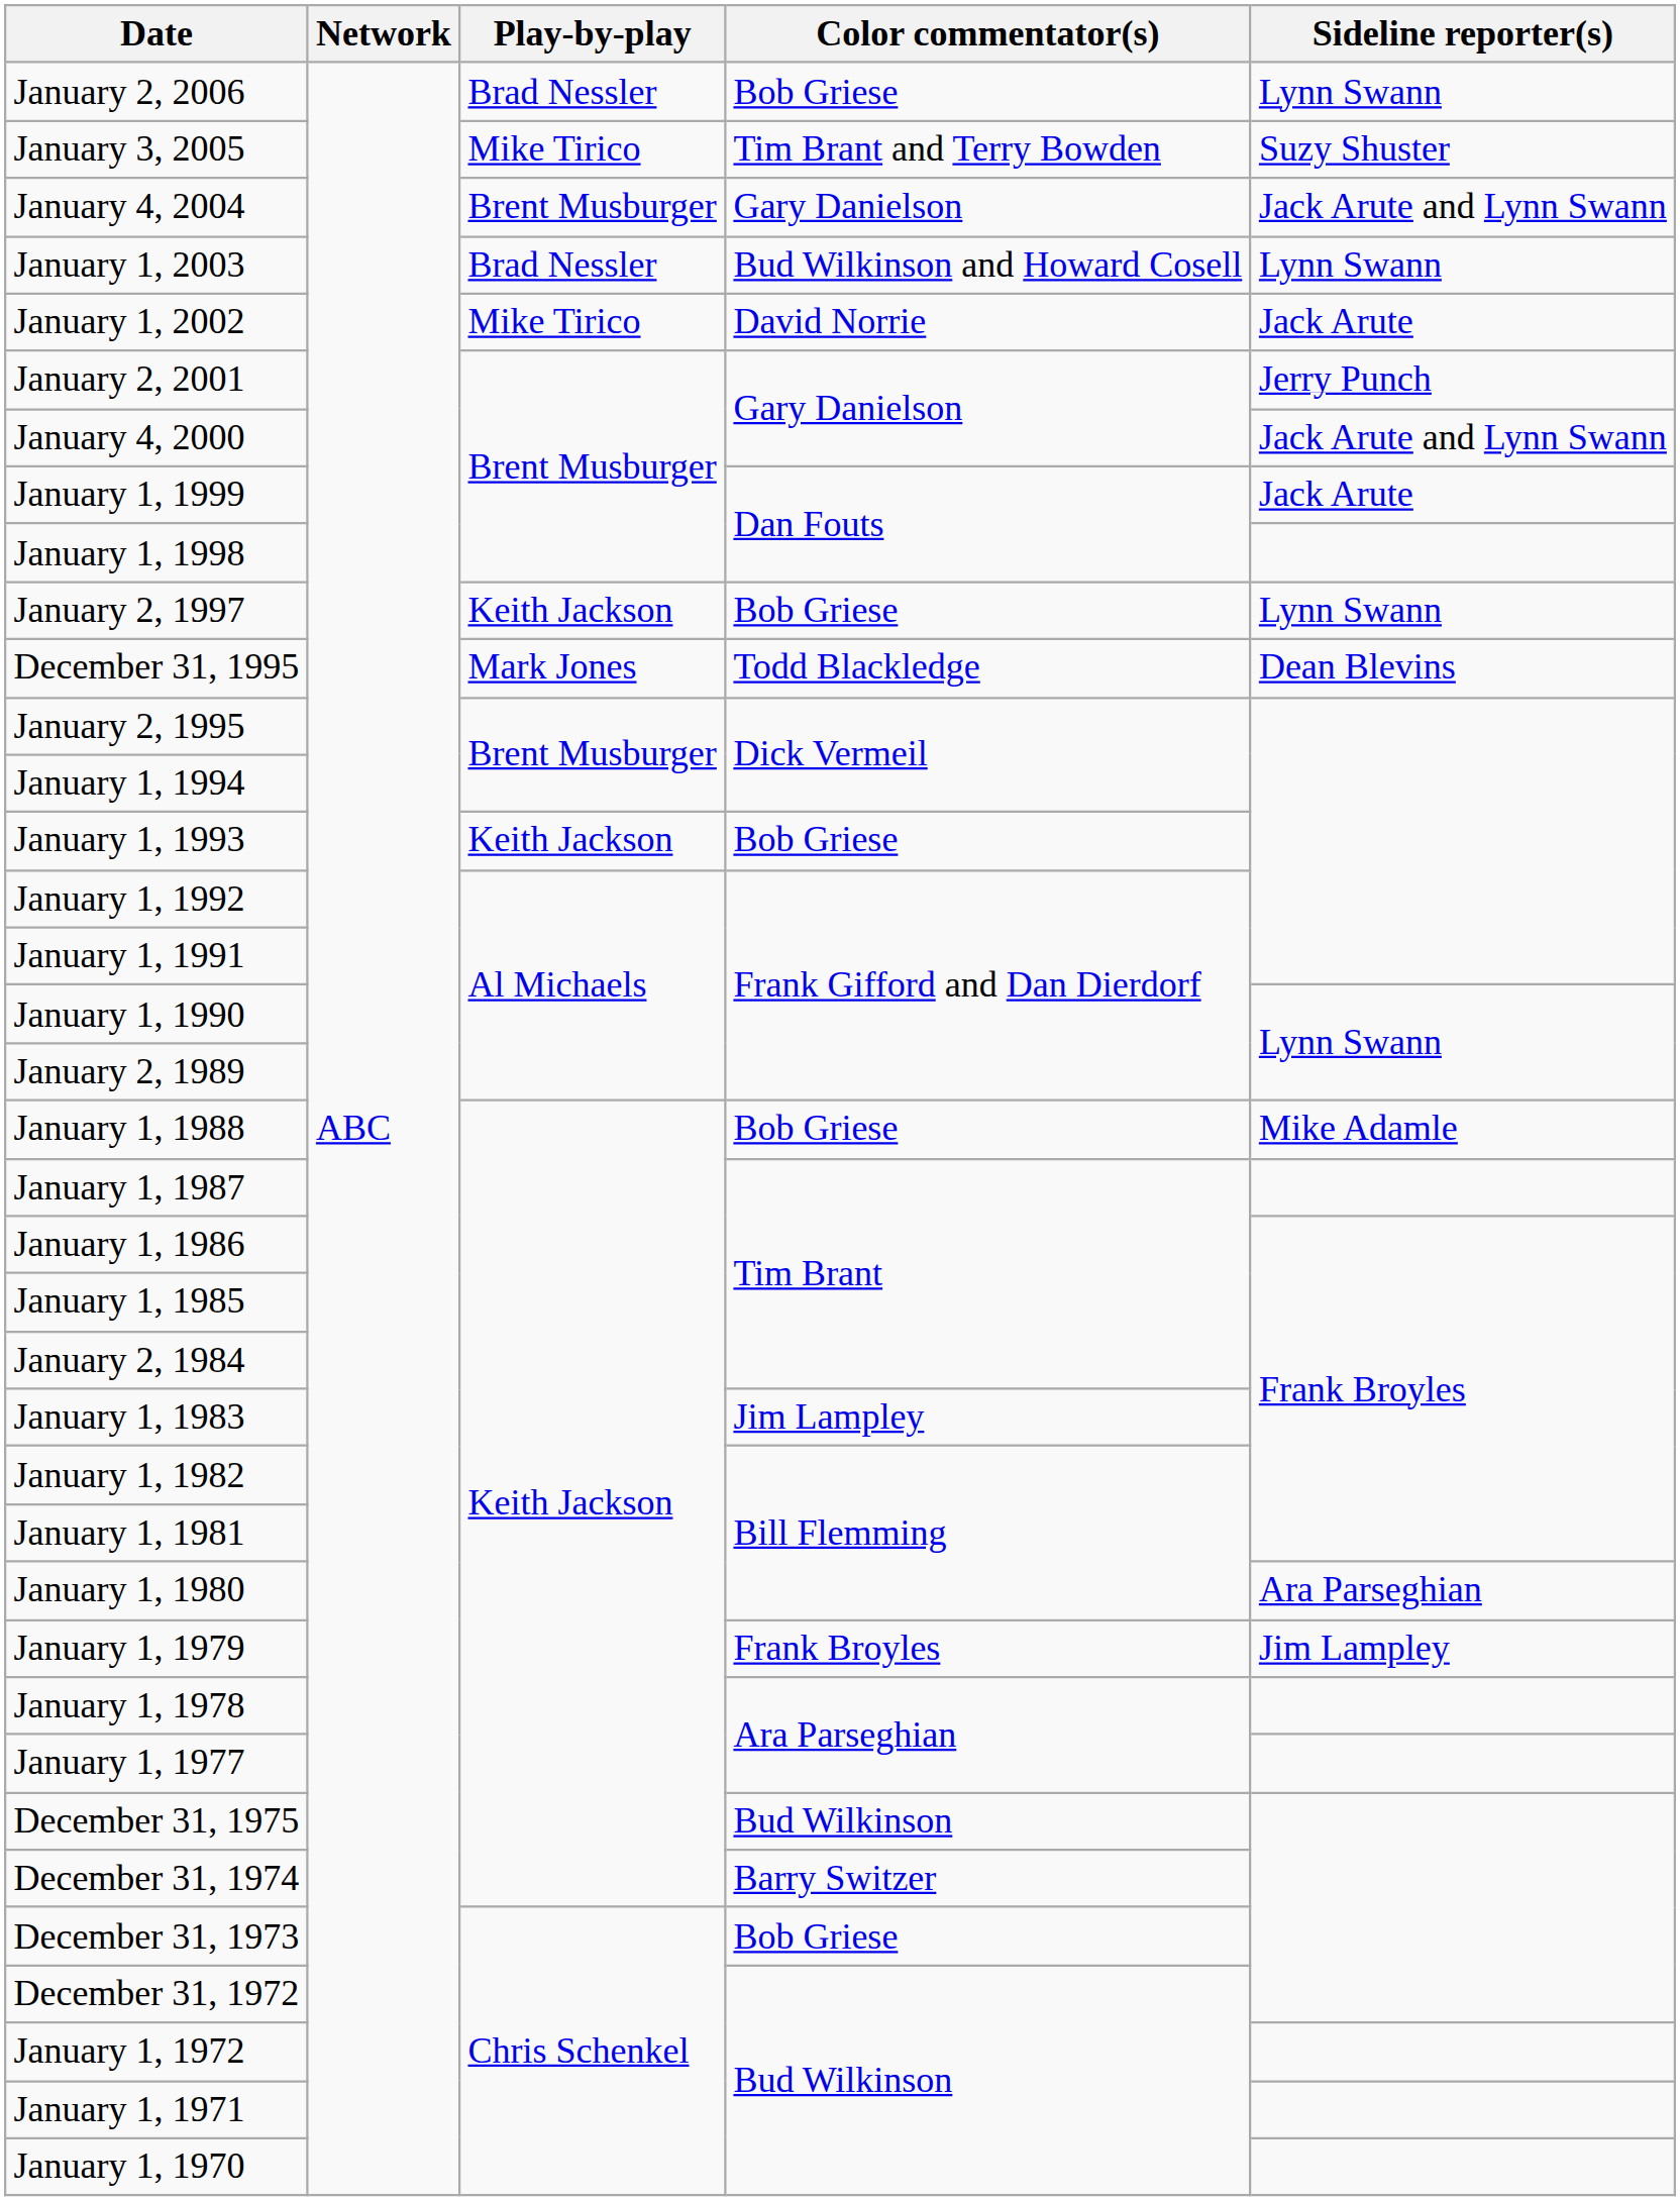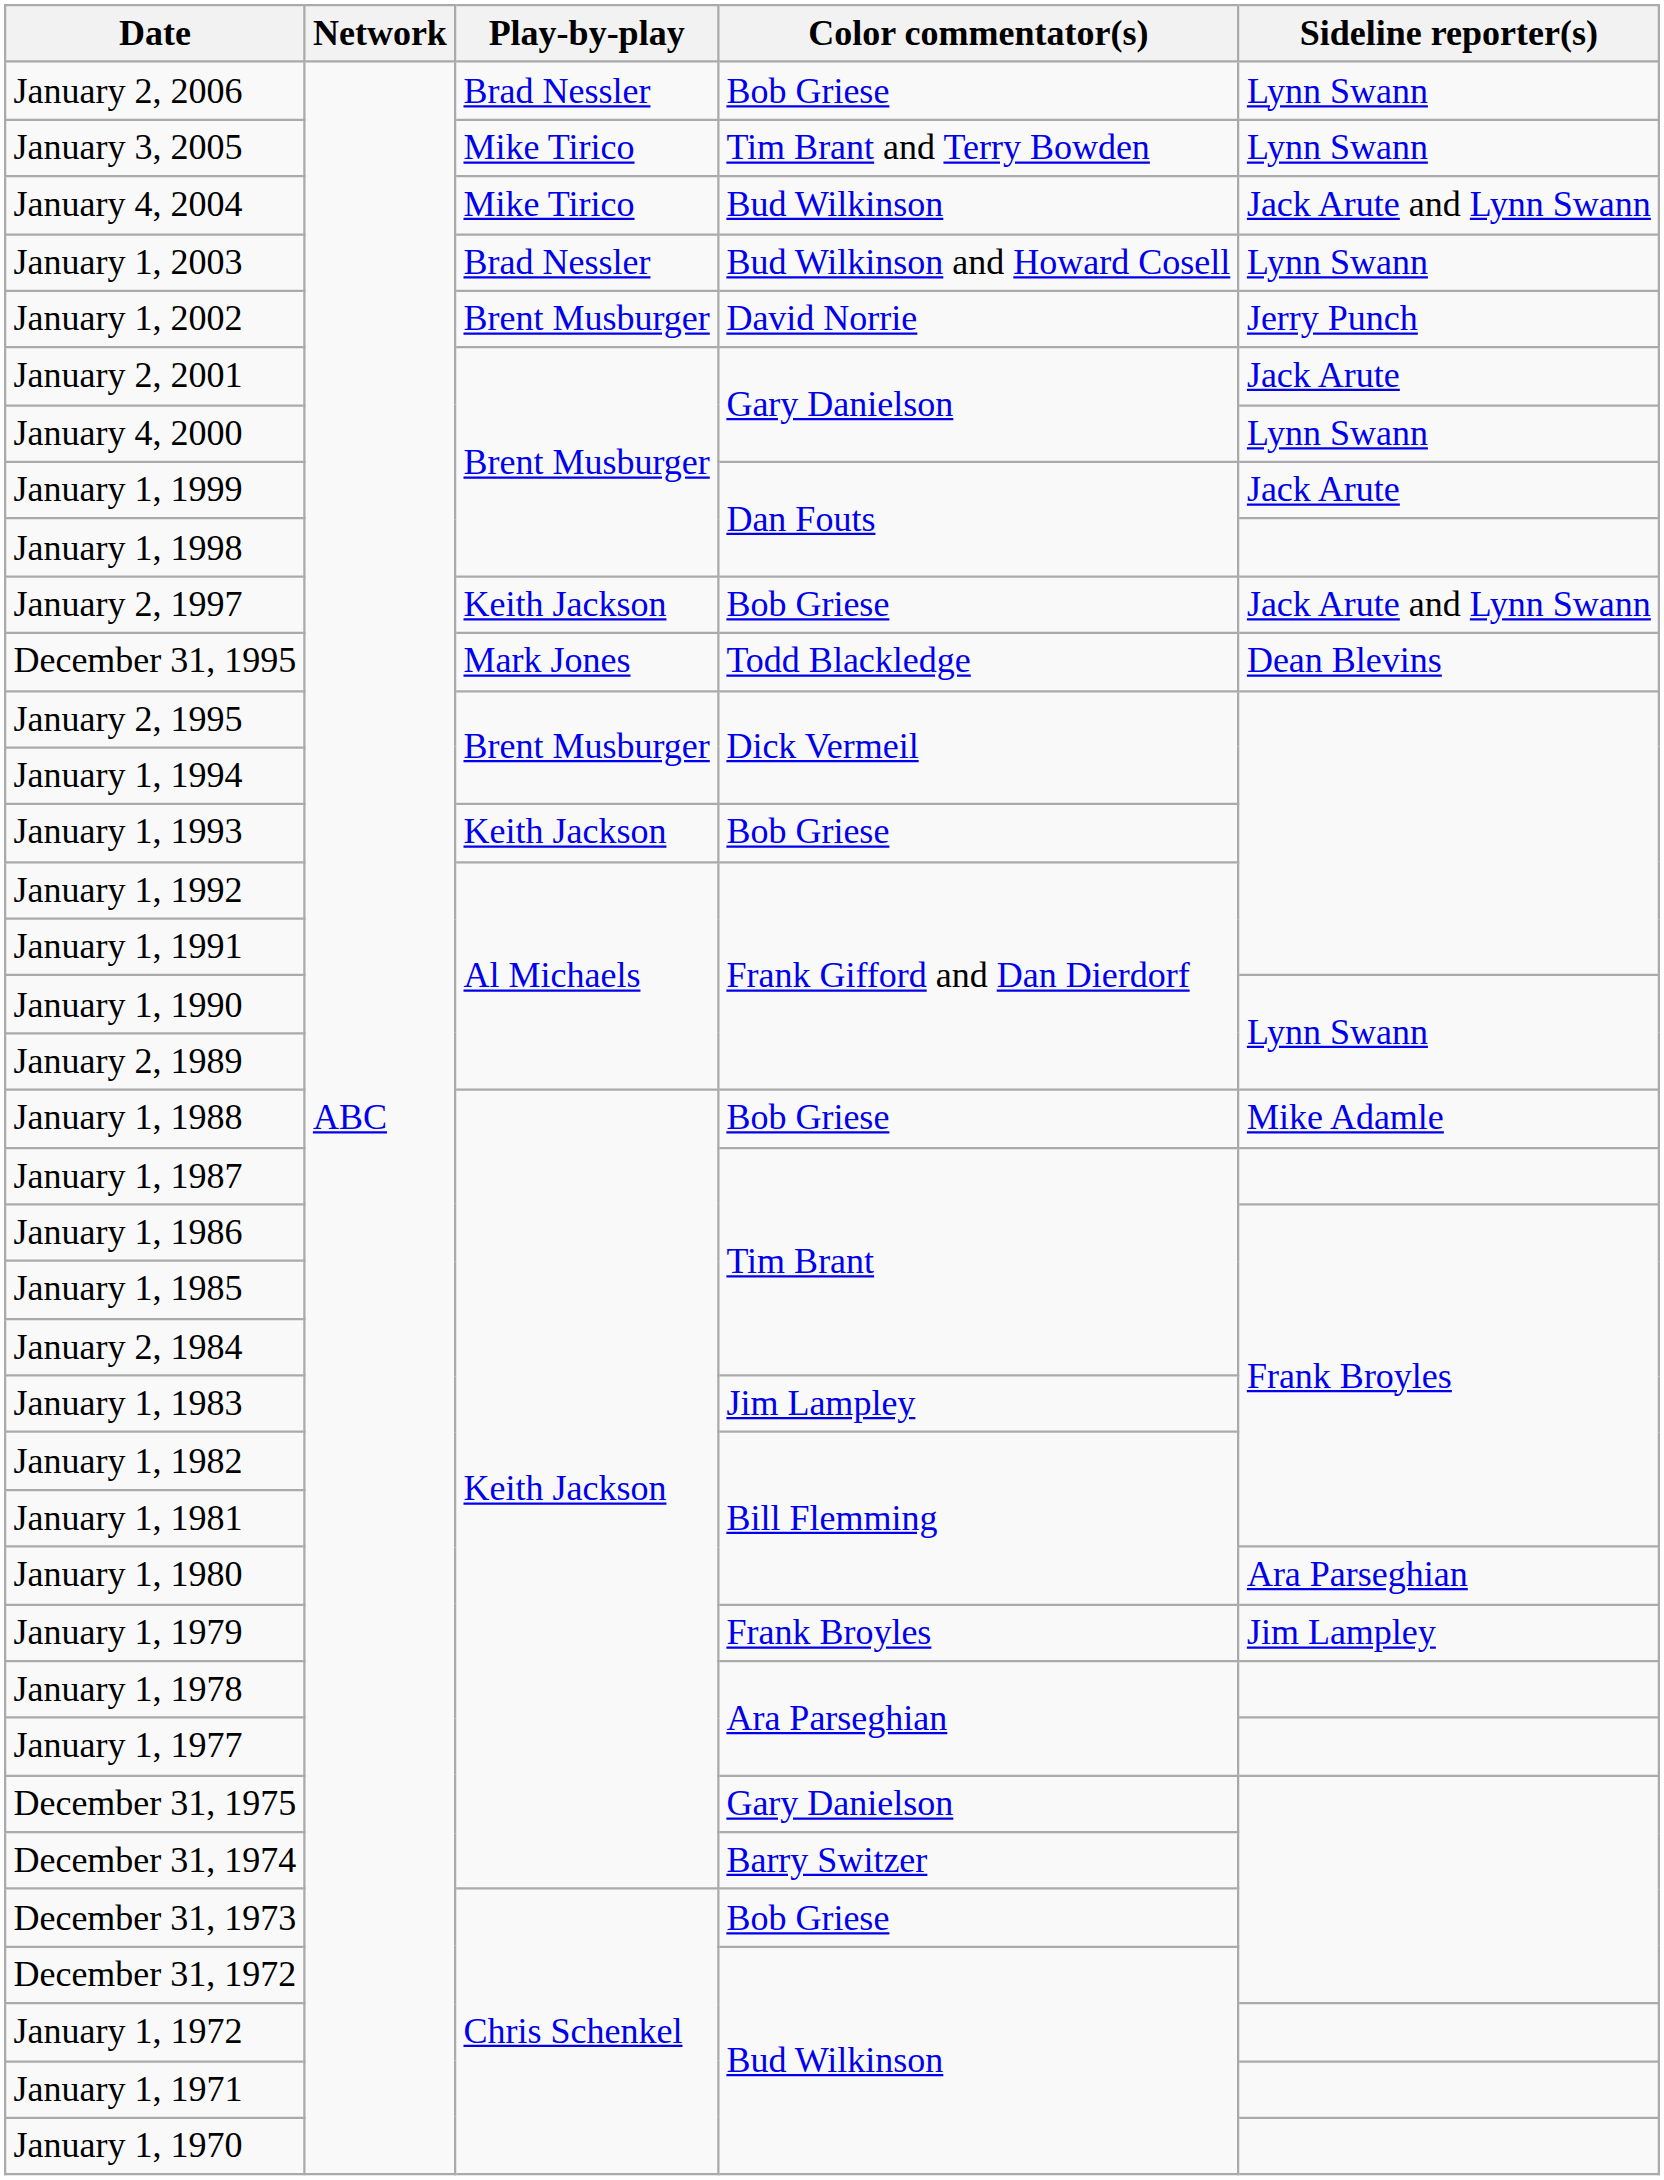January 3, 2005 | Sideline reporter(s): Suzy Shuster -> Lynn Swann
January 4, 2004 | Play-by-play: Brent Musburger -> Mike Tirico
January 4, 2004 | Color commentator(s): Gary Danielson -> Bud Wilkinson
January 1, 2002 | Play-by-play: Mike Tirico -> Brent Musburger
January 1, 2002 | Sideline reporter(s): Jack Arute -> Jerry Punch
January 2, 2001 | Sideline reporter(s): Jerry Punch -> Jack Arute
January 4, 2000 | Sideline reporter(s): Jack Arute and Lynn Swann -> Lynn Swann
January 2, 1997 | Sideline reporter(s): Lynn Swann -> Jack Arute and Lynn Swann
December 31, 1975 | Color commentator(s): Bud Wilkinson -> Gary Danielson
